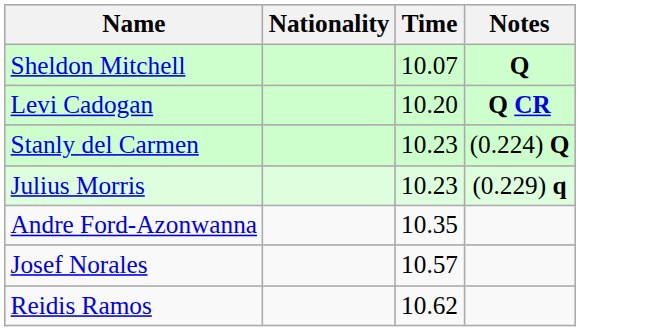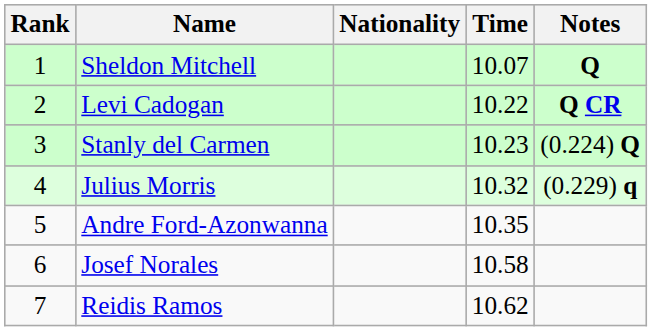+ column: Rank | 1 | 2 | 3 | 4 | 5 | 6 | 7
Levi Cadogan | Time: 10.20 -> 10.22
Julius Morris | Time: 10.23 -> 10.32
Josef Norales | Time: 10.57 -> 10.58
